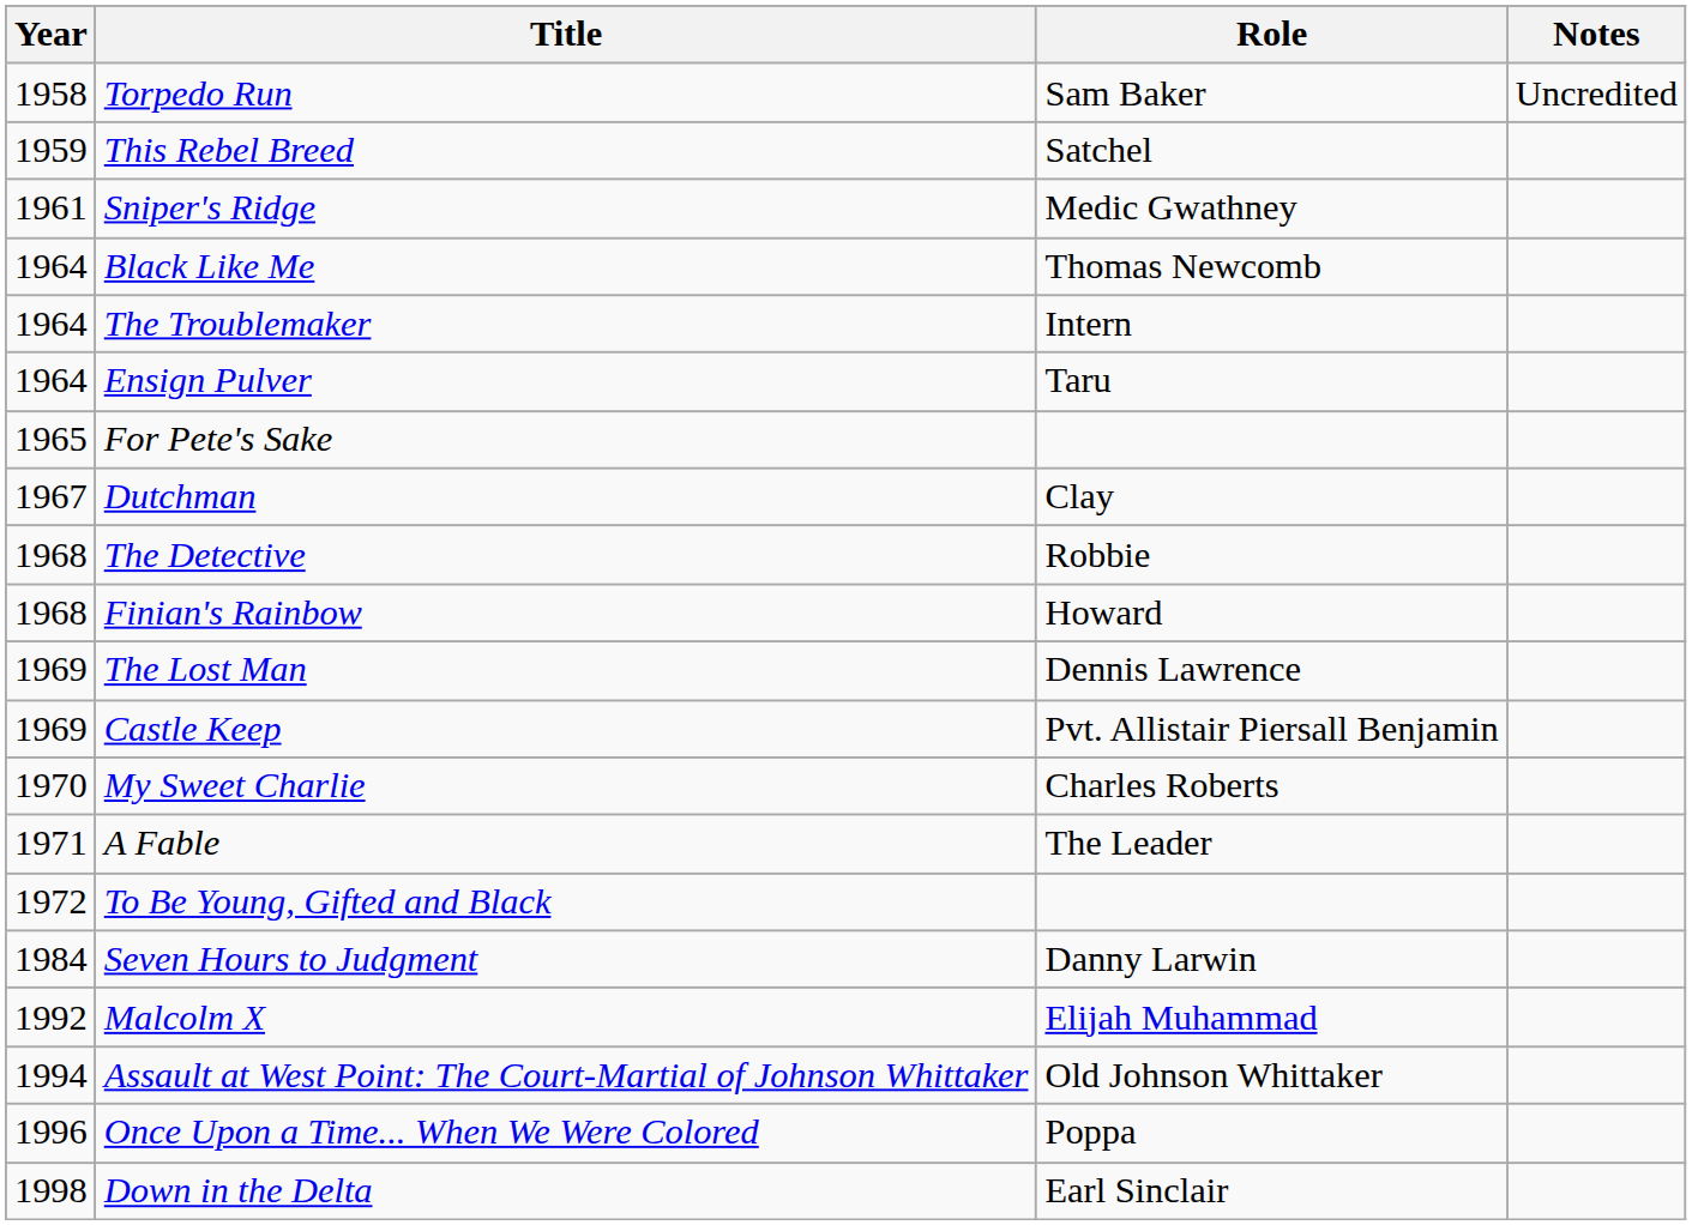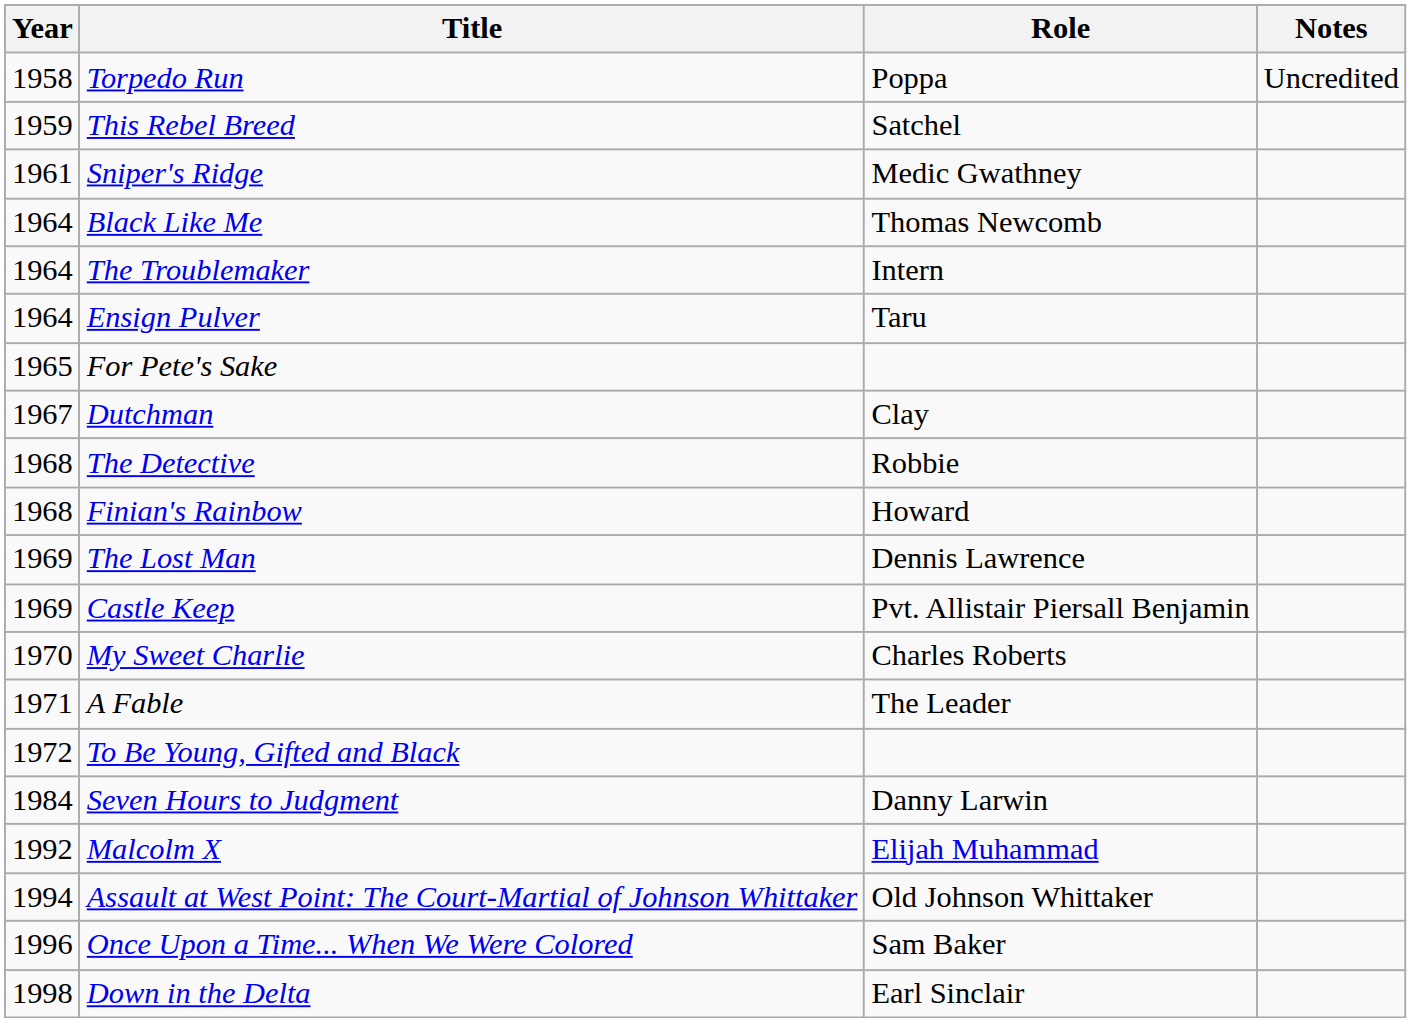Torpedo Run | Role: Sam Baker -> Poppa
Once Upon a Time... When We Were Colored | Role: Poppa -> Sam Baker
